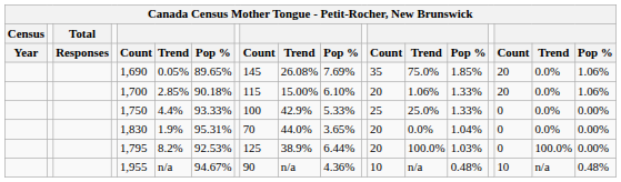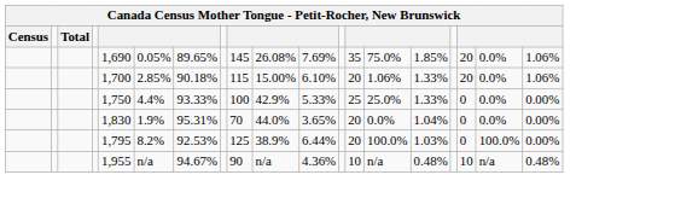- row: Year | Responses | Count | Trend | Pop % | Count | Trend | Pop % | Count | Trend | Pop % | Count | Trend | Pop %
